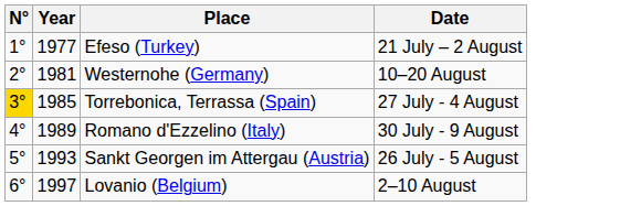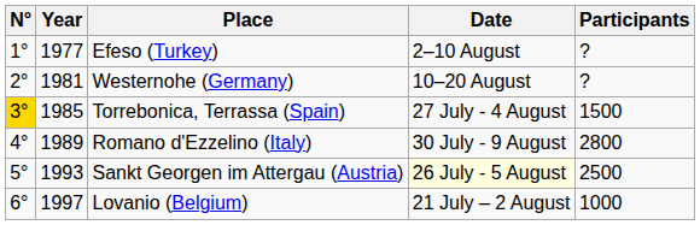+ column: Participants | ? | ? | 1500 | 2800 | 2500 | 1000
Efeso (Turkey) | Date: 21 July – 2 August -> 2–10 August
Sankt Georgen im Attergau (Austria) | Date: no background -> lightyellow background
Lovanio (Belgium) | Date: 2–10 August -> 21 July – 2 August
